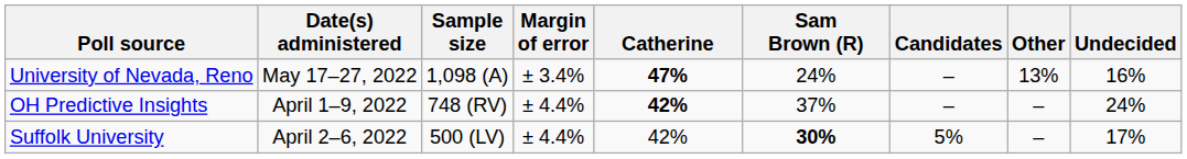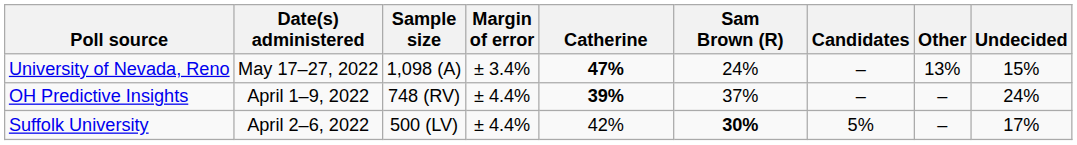University of Nevada, Reno | Undecided: 16% -> 15%
OH Predictive Insights | Catherine: 42% -> 39%
